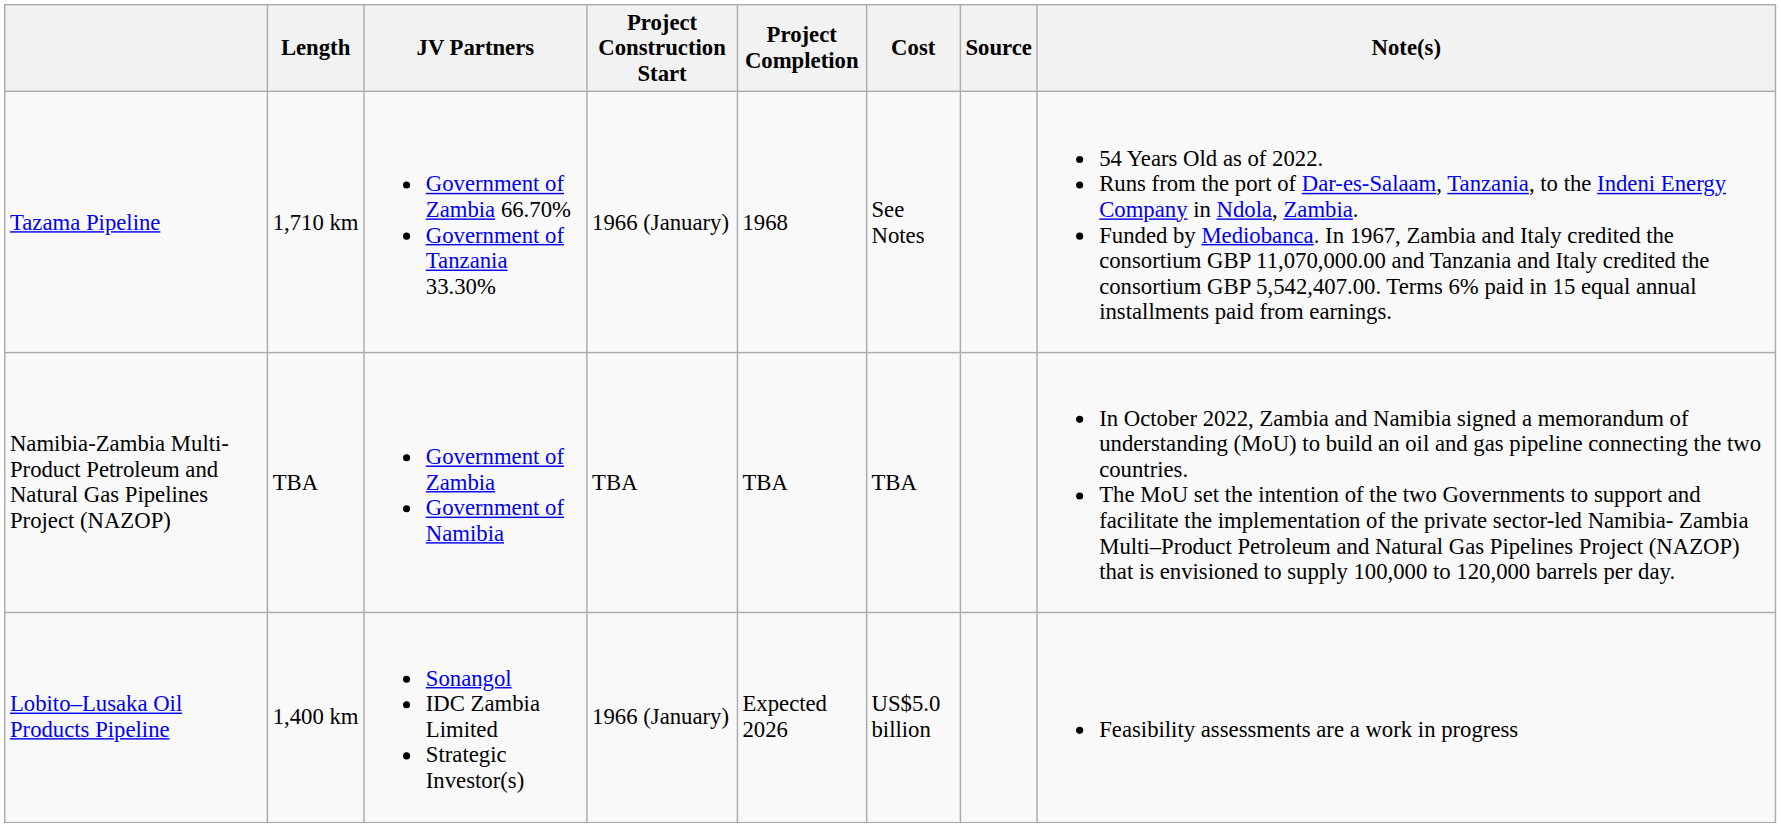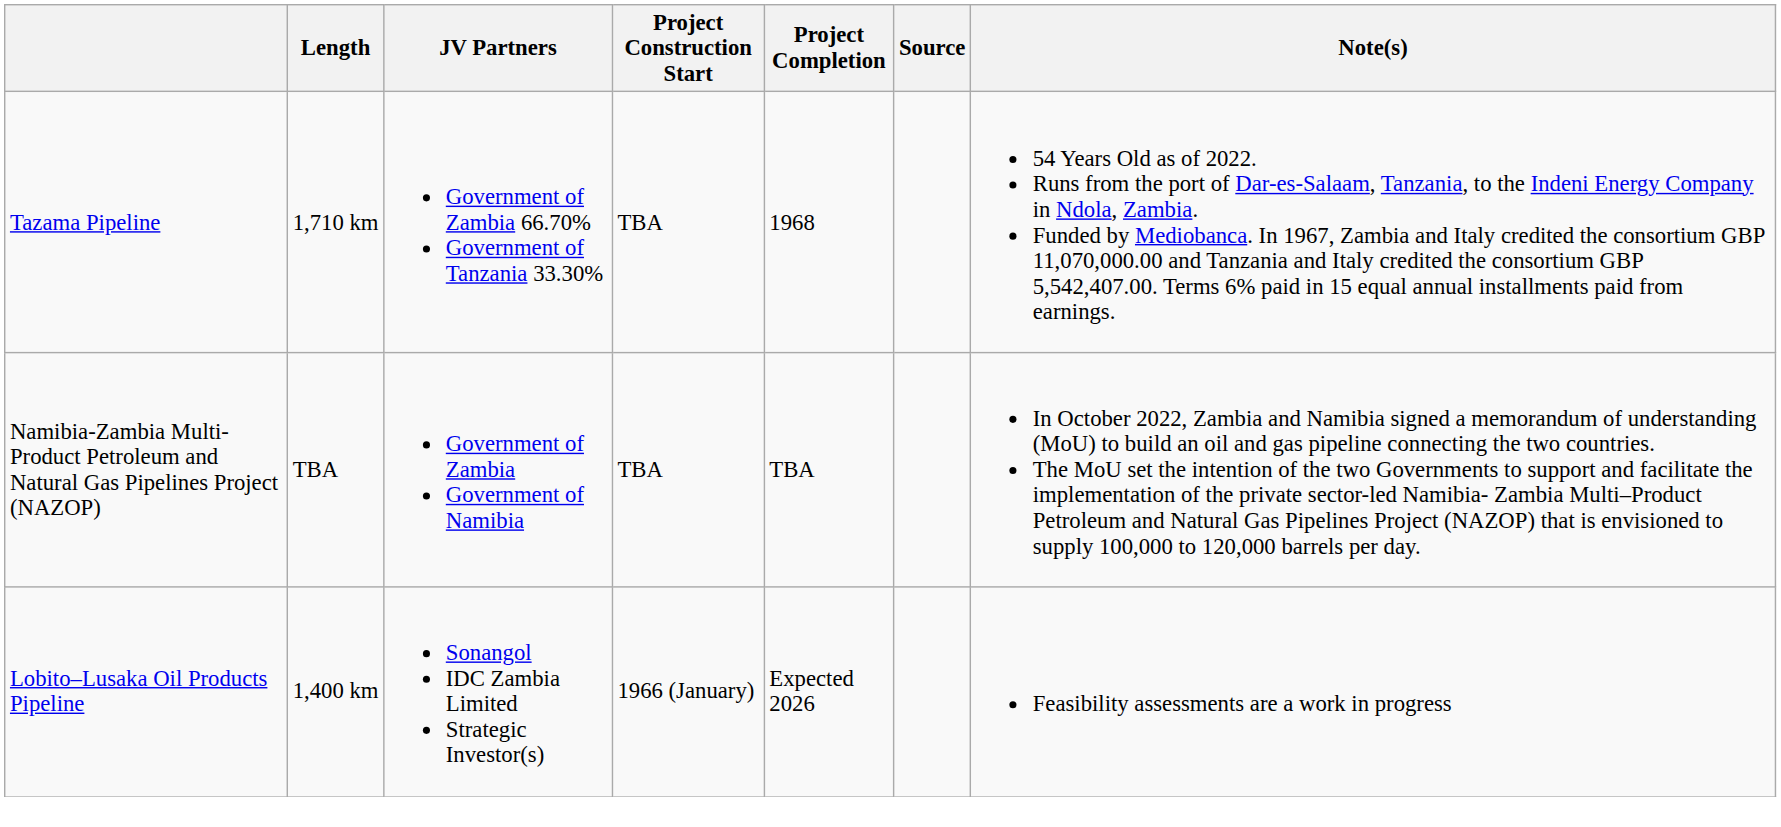- column: Cost | See Notes | TBA | US$5.0 billion
Tazama Pipeline | Project Construction Start: 1966 (January) -> TBA
